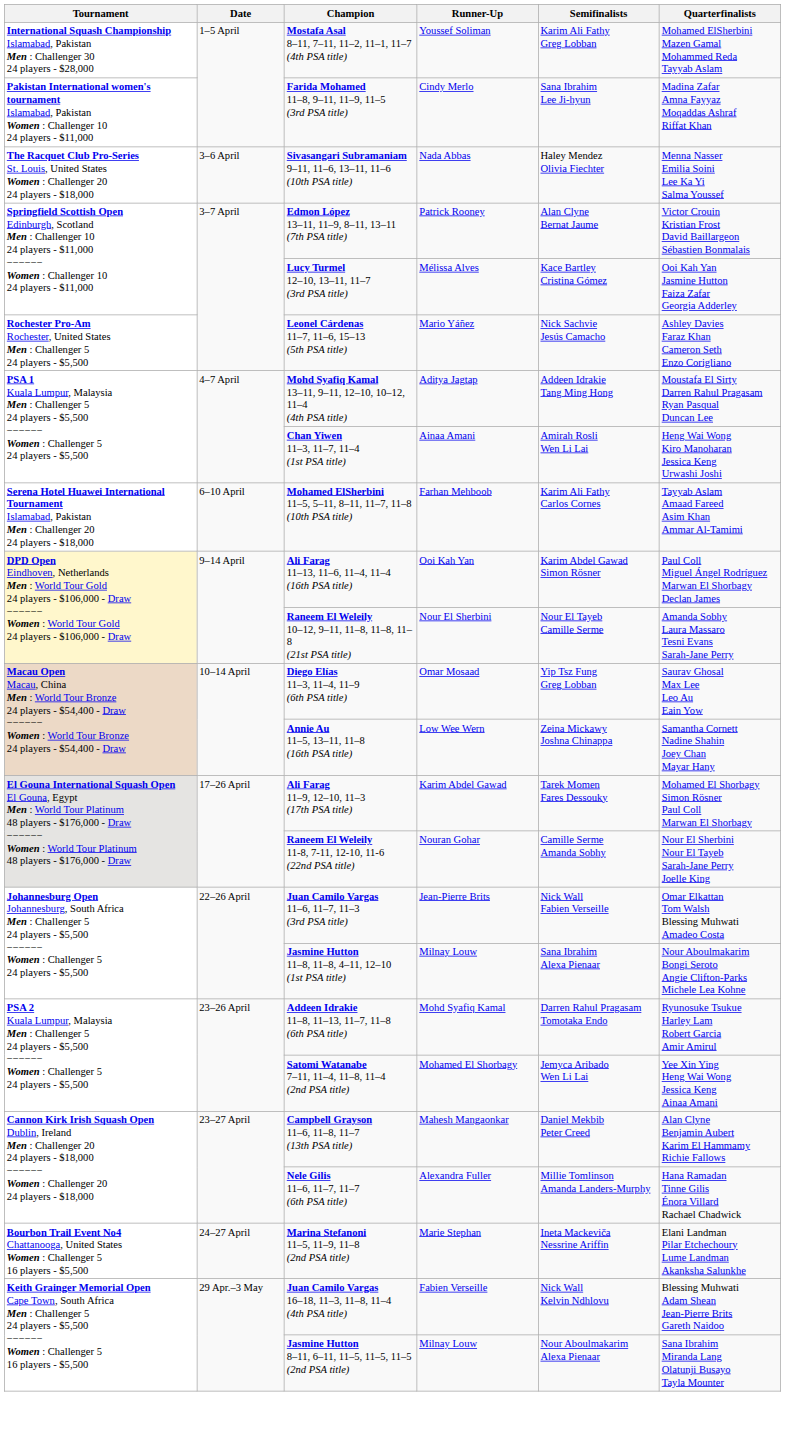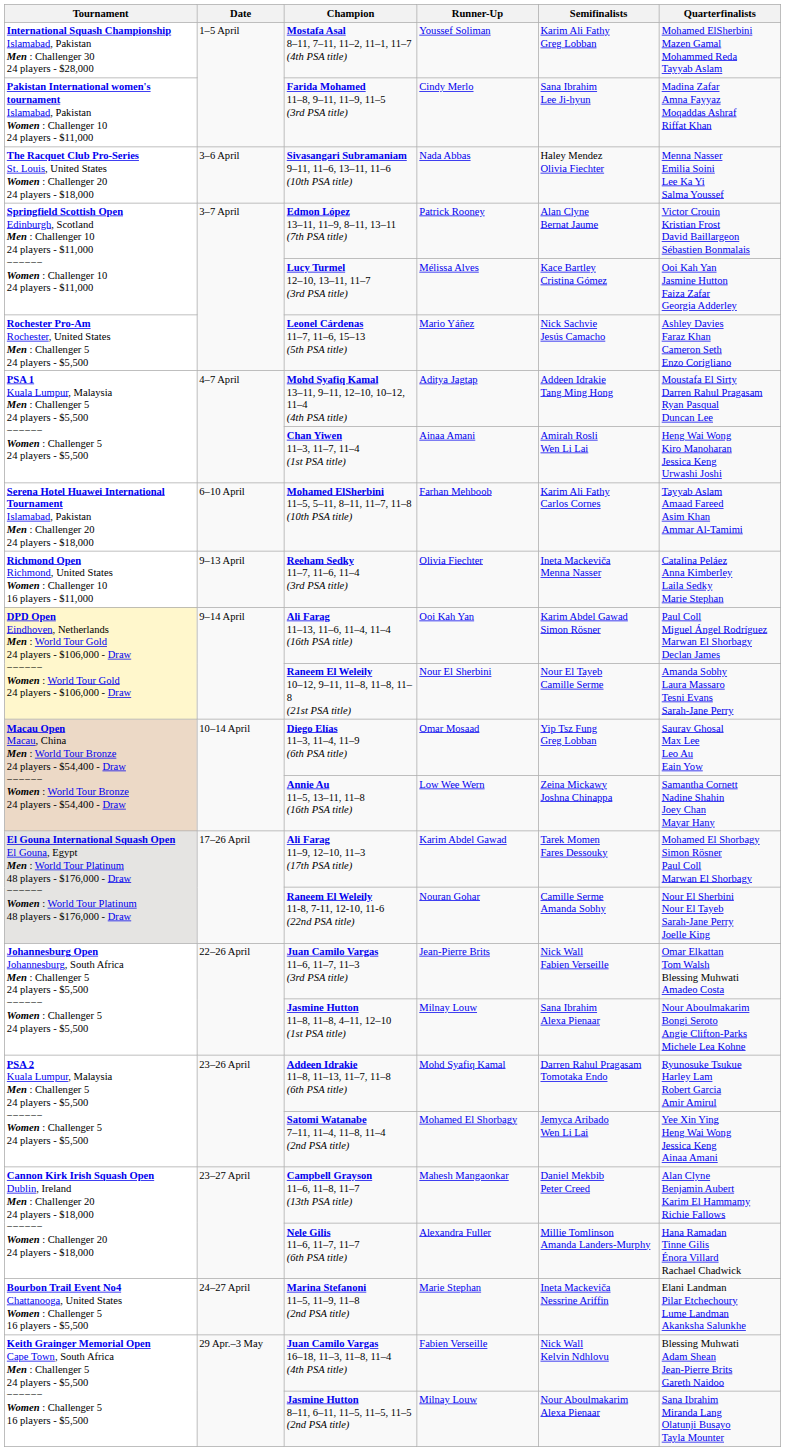+ row: Richmond Open Richmond, United States Women : Challenger 10 16 players - $11,000 | 9–13 April | Reeham Sedky 11–7, 11–6, 11–4 (3rd PSA title) | Olivia Fiechter | Ineta Mackeviča Menna Nasser | Catalina Peláez Anna Kimberley Laila Sedky Marie Stephan
